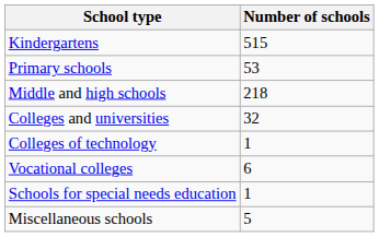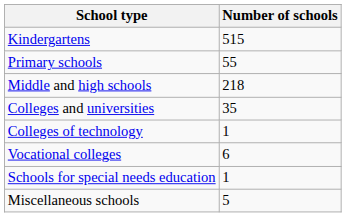Primary schools | Number of schools: 53 -> 55
Colleges and universities | Number of schools: 32 -> 35
